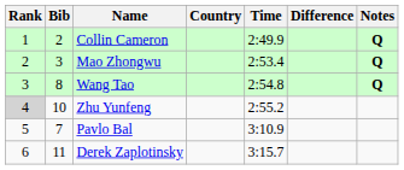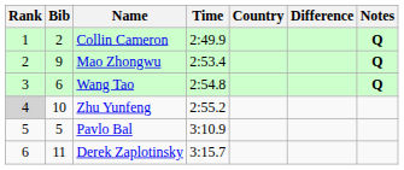columns swapped: Country <-> Time
Mao Zhongwu | Bib: 3 -> 9
Wang Tao | Bib: 8 -> 6
Pavlo Bal | Bib: 7 -> 5
